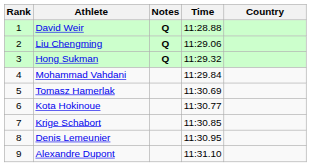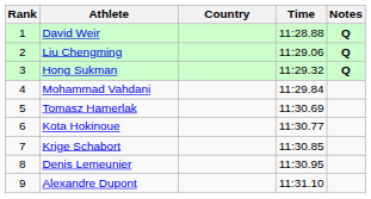columns swapped: Country <-> Notes
